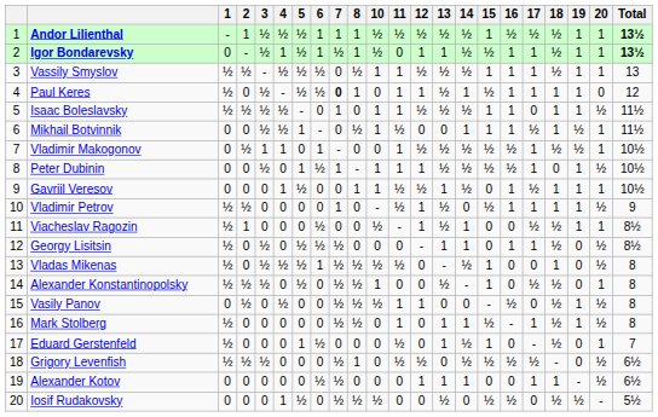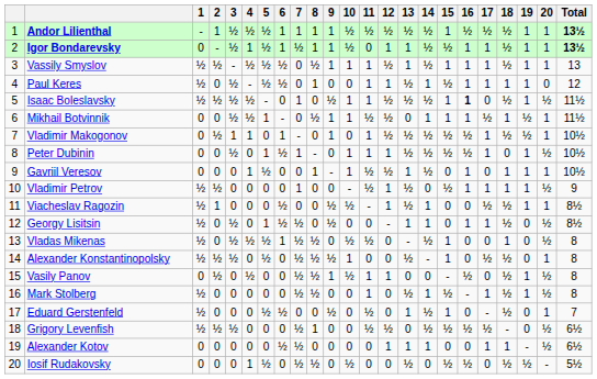+ column: 9 | 1 | 1 | 1 | 0 | ½ | 1 | 1 | 0 | - | 0 | ½ | ½ | 0 | ½ | 1 | 0 | ½ | 0 | 0 | 0
Vassily Smyslov | 13: ½ -> 1
Paul Keres | 7: bold -> normal
Isaac Boleslavsky | 16: normal -> bold
Isaac Boleslavsky | 18: 1 -> ½
Mikhail Botvinnik | 12: 0 -> ½
Gavriil Veresov | 17: ½ -> 0
Georgy Lisitsin | 5: ½ -> 1
Mark Stolberg | 13: 1 -> ½
Eduard Gerstenfeld | 5: 1 -> ½
